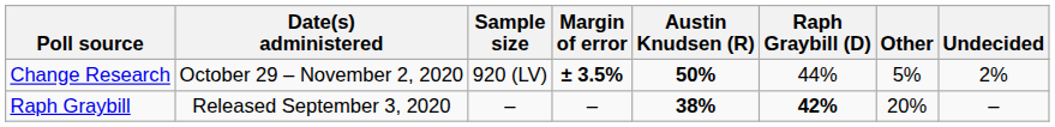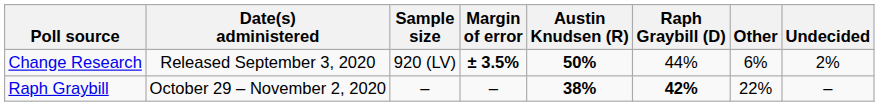Change Research | Date(s) administered: October 29 – November 2, 2020 -> Released September 3, 2020
Change Research | Other: 5% -> 6%
Raph Graybill | Date(s) administered: Released September 3, 2020 -> October 29 – November 2, 2020
Raph Graybill | Other: 20% -> 22%
